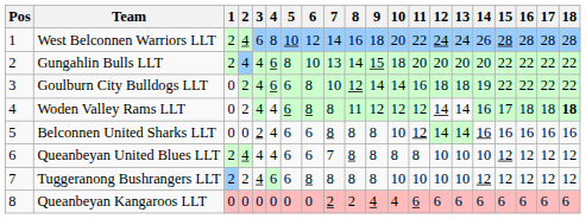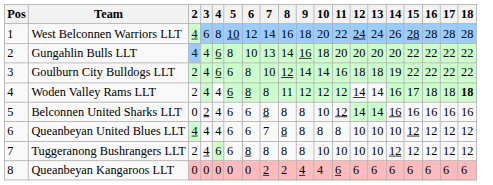- column: 1 | 2 | 2 | 0 | 0 | 0 | 2 | 2 | 0
Gungahlin Bulls LLT | 9: 15 -> 16
